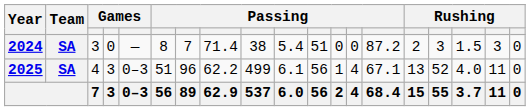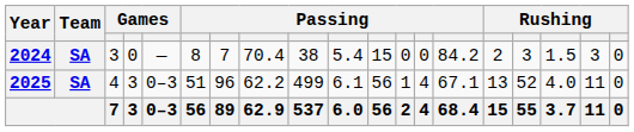2024 | column 8: 71.4 -> 70.4
2024 | column 11: 51 -> 15
2024 | column 14: 87.2 -> 84.2
